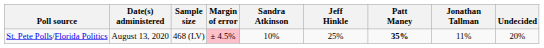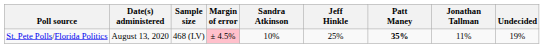St. Pete Polls/Florida Politics | Undecided: 20% -> 19%
